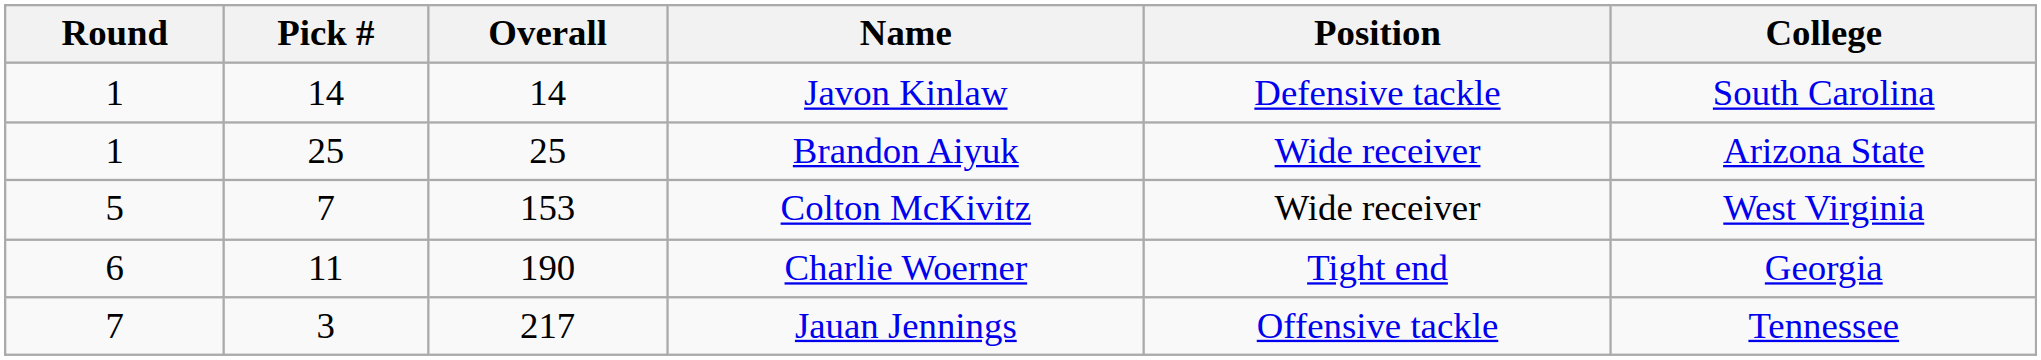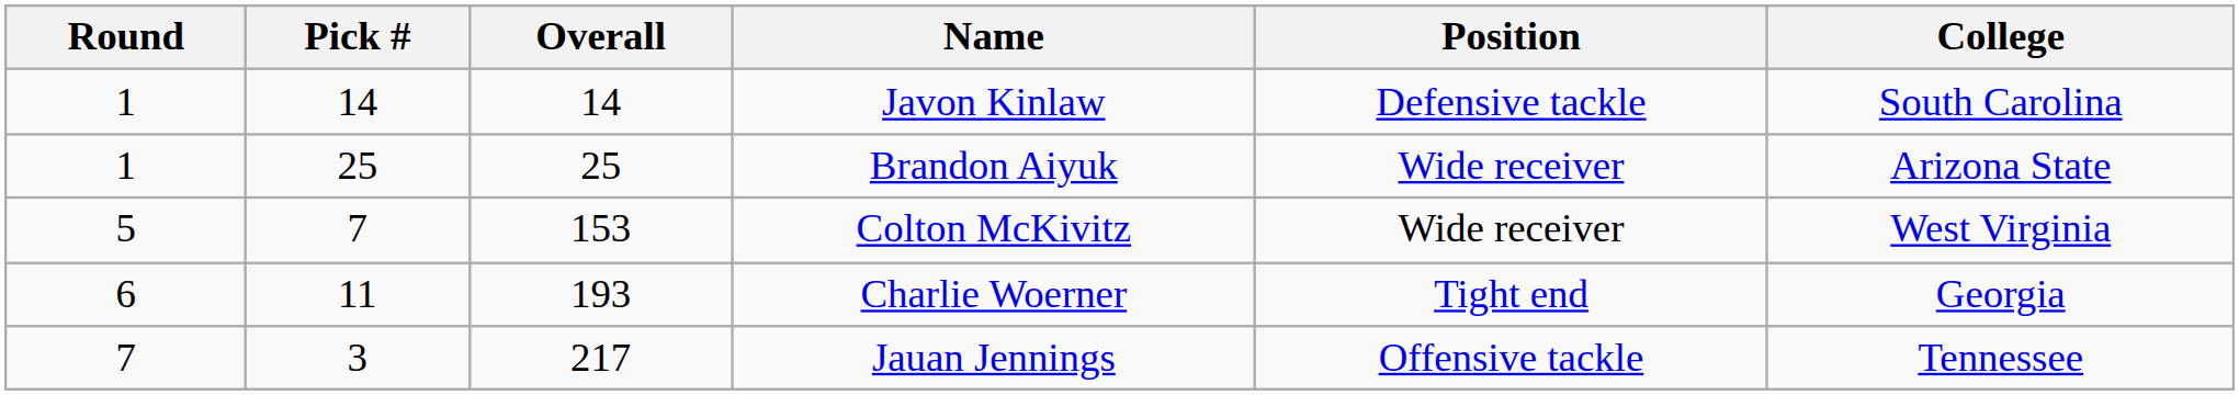Charlie Woerner | Overall: 190 -> 193
